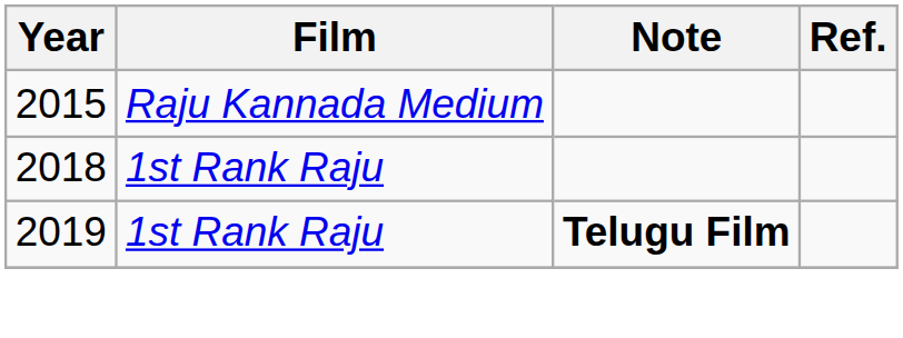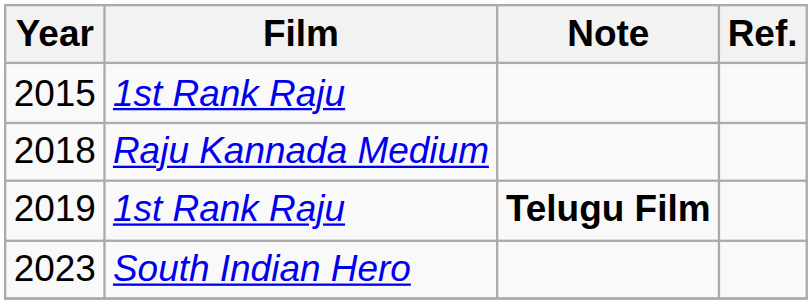2015 | Film: Raju Kannada Medium -> 1st Rank Raju
2018 | Film: 1st Rank Raju -> Raju Kannada Medium
+ row: 2023 | South Indian Hero
